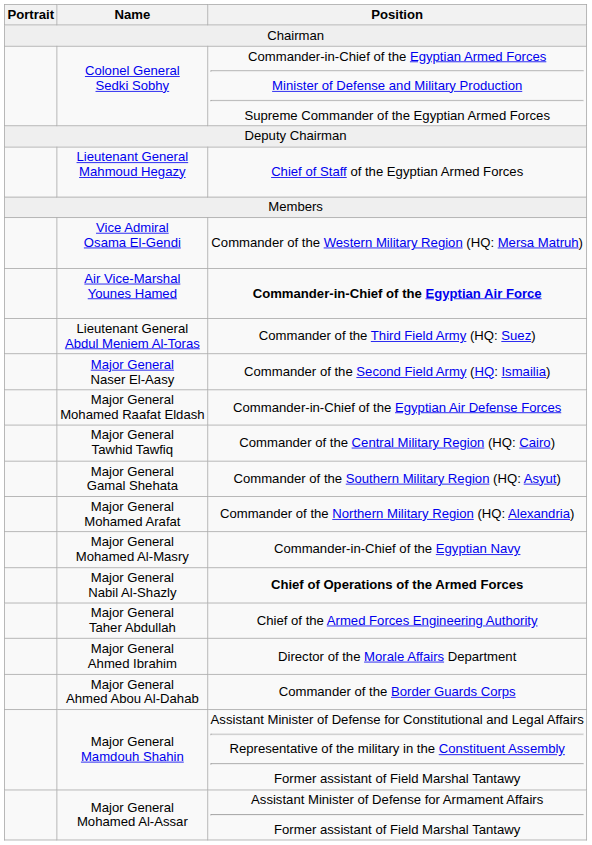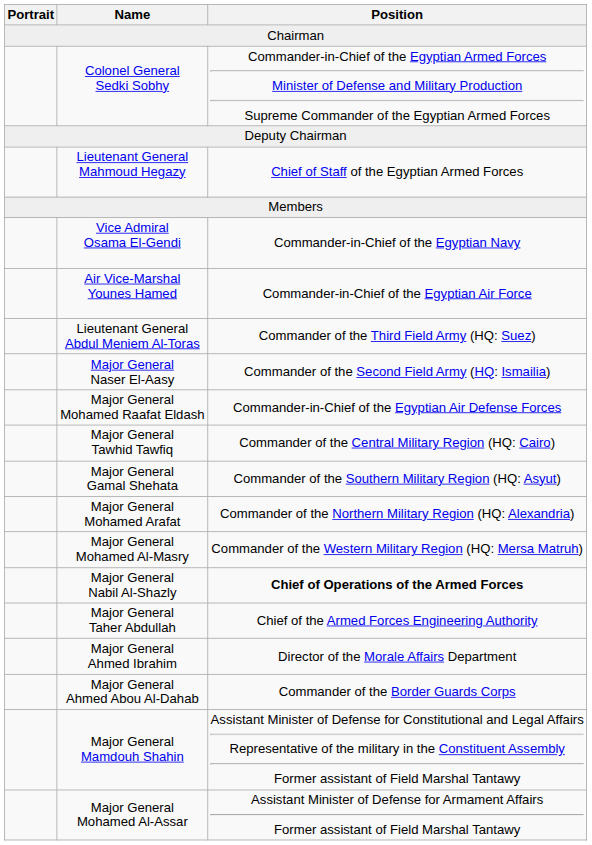Vice Admiral Osama El-Gendi | Position: Commander of the Western Military Region (HQ: Mersa Matruh) -> Commander-in-Chief of the Egyptian Navy
Air Vice-Marshal Younes Hamed | Position: bold -> normal
Major General Mohamed Al-Masry | Position: Commander-in-Chief of the Egyptian Navy -> Commander of the Western Military Region (HQ: Mersa Matruh)
